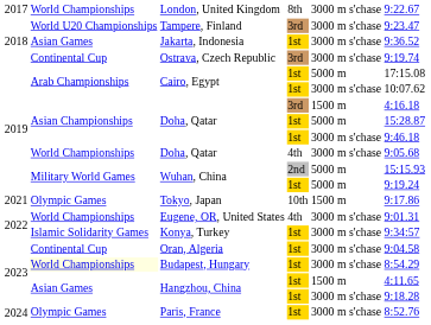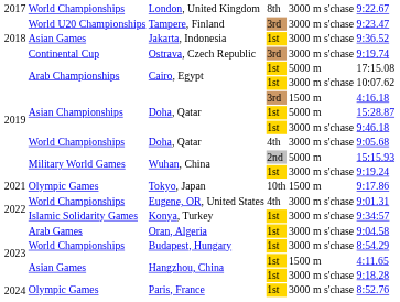Wuhan, China / 1st | column 5: 5000 m -> 3000 m s'chase
Oran, Algeria | column 2: Continental Cup -> Arab Games
Budapest, Hungary | column 2: lightyellow background -> no background
